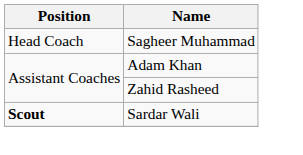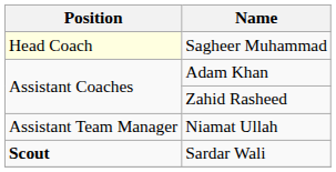Sagheer Muhammad | Position: no background -> lightyellow background
+ row: Assistant Team Manager | Niamat Ullah
